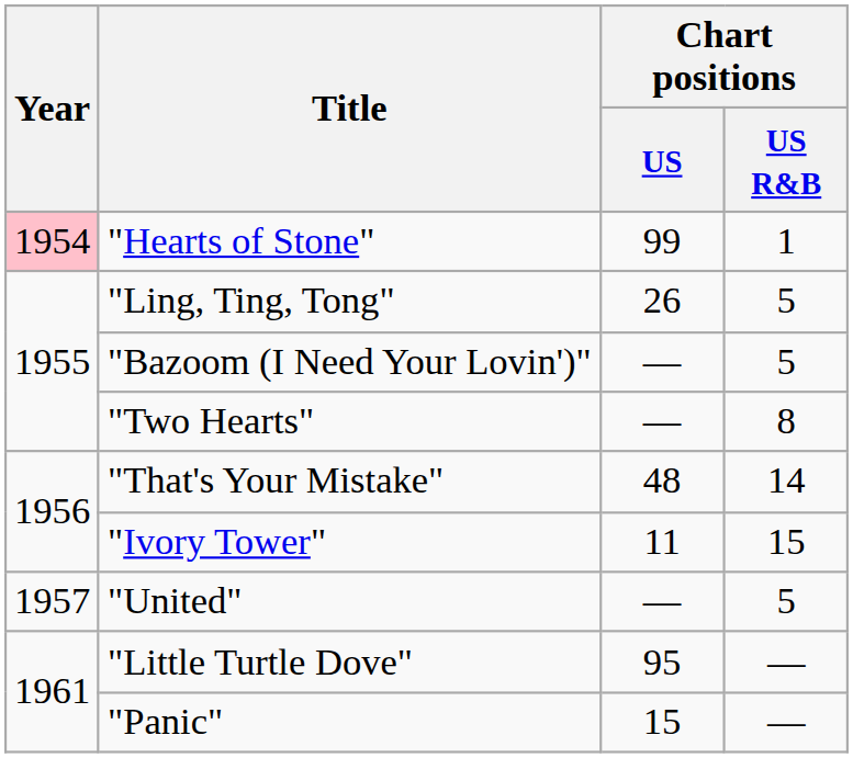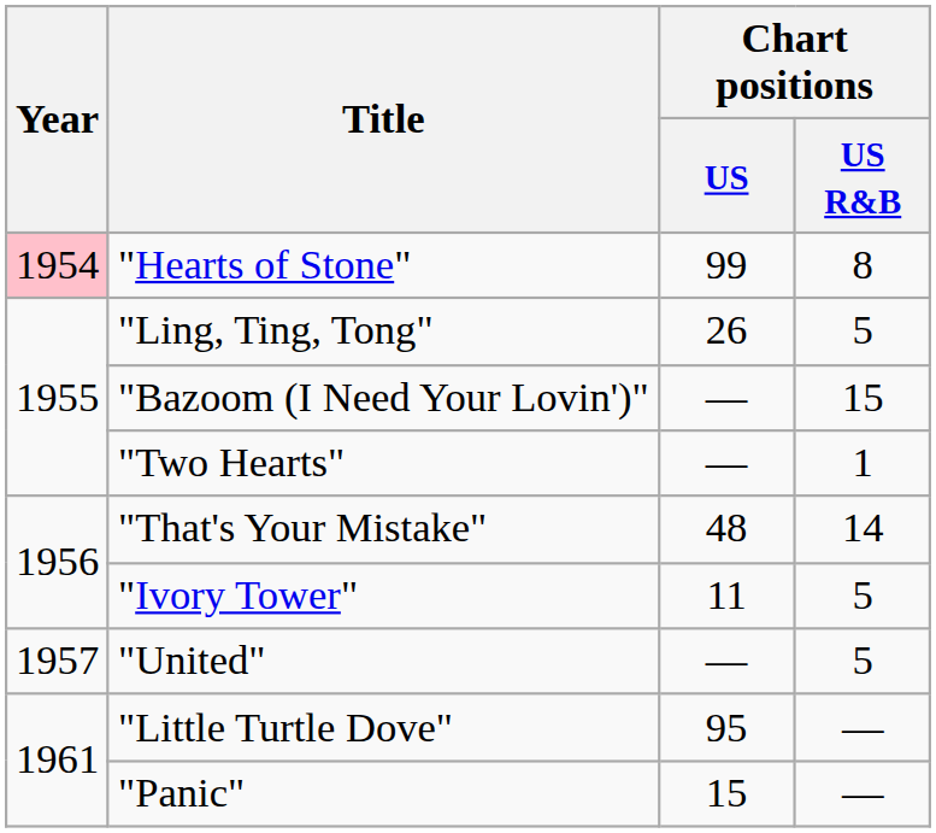"Hearts of Stone" | Chart positions / US R&B: 1 -> 8
"Bazoom (I Need Your Lovin')" | Chart positions / US R&B: 5 -> 15
"Two Hearts" | Chart positions / US R&B: 8 -> 1
"Ivory Tower" | Chart positions / US R&B: 15 -> 5
